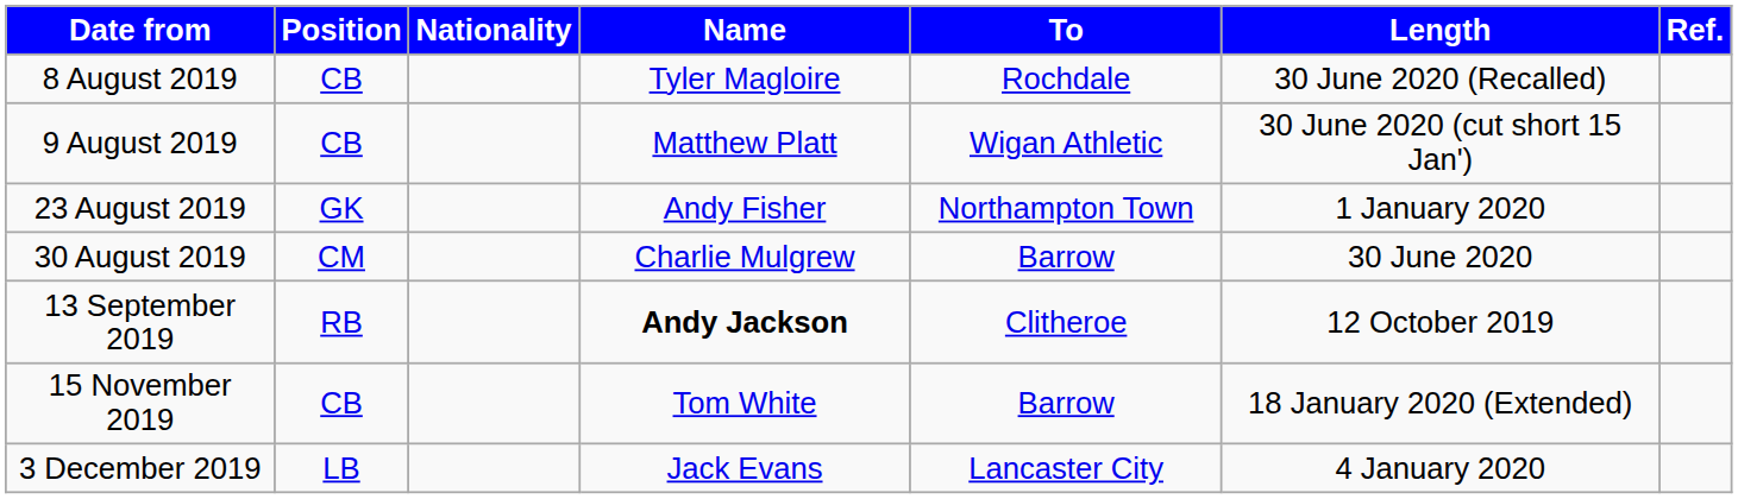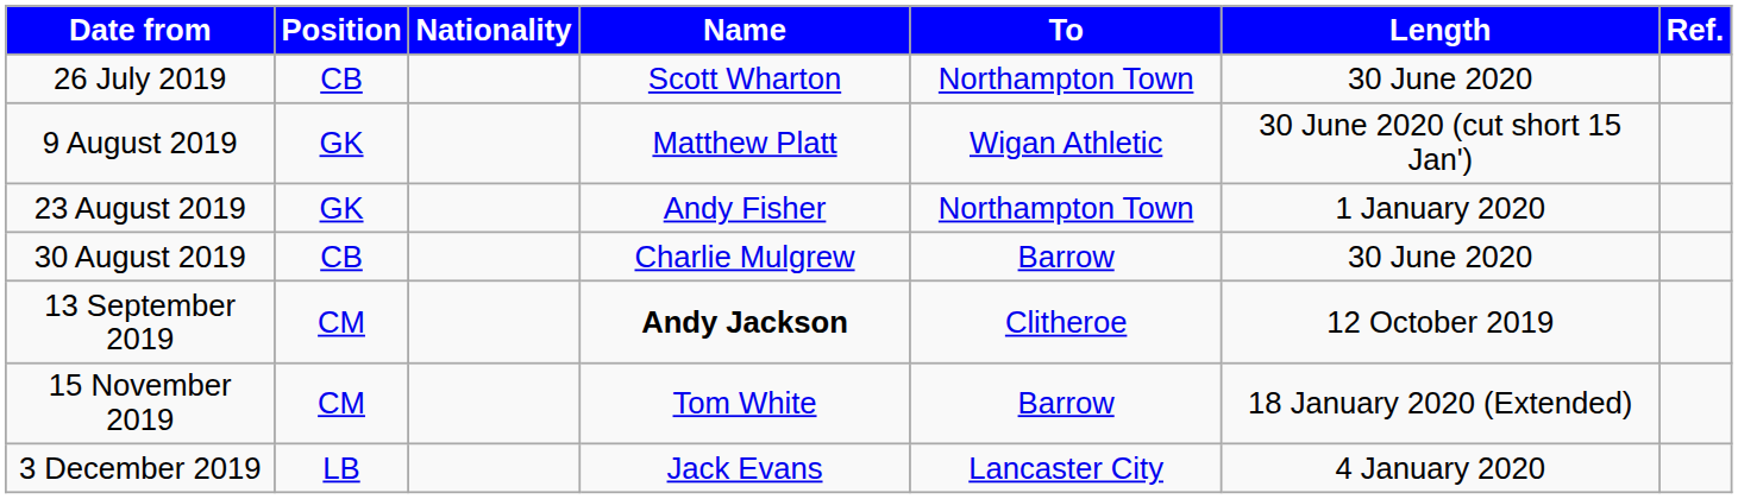+ row: 26 July 2019 | CB | Scott Wharton | Northampton Town | 30 June 2020
- row: 8 August 2019 | CB | Tyler Magloire | Rochdale | 30 June 2020 (Recalled)
9 August 2019 | Position: CB -> GK
30 August 2019 | Position: CM -> CB
13 September 2019 | Position: RB -> CM
15 November 2019 | Position: CB -> CM
